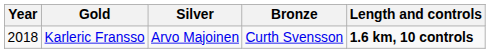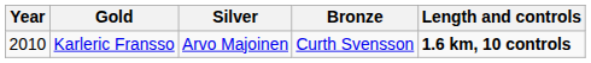Karleric Fransso | Year: 2018 -> 2010
